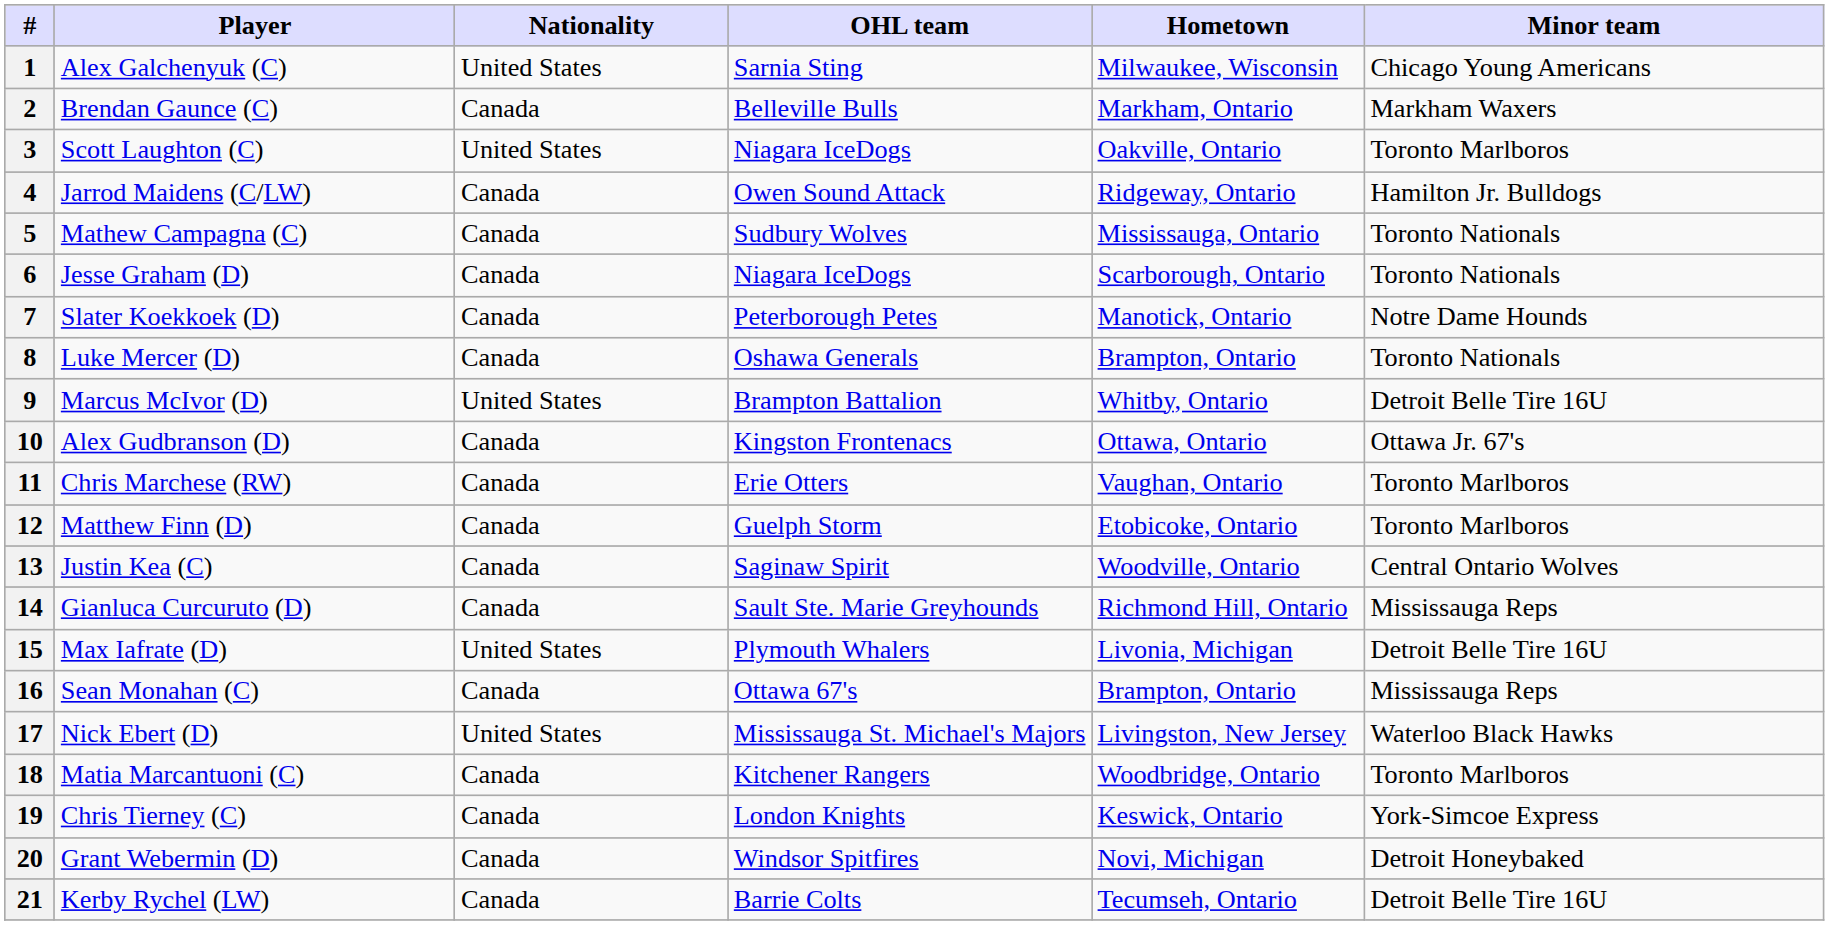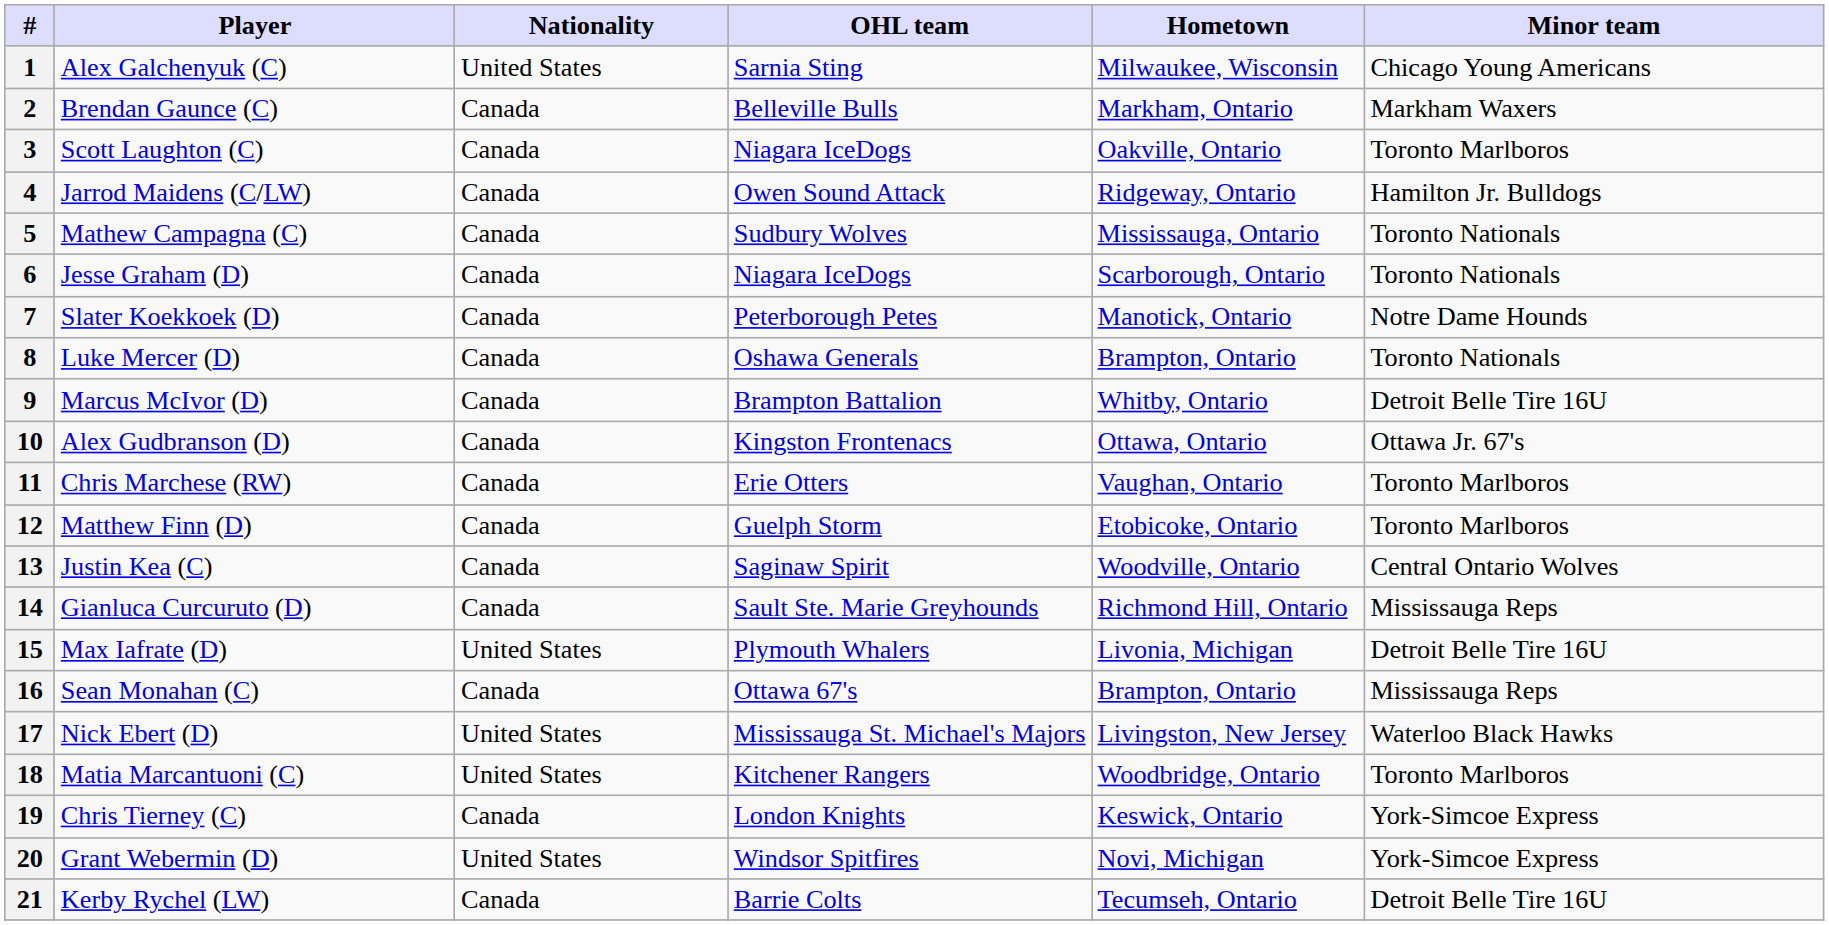3 | Nationality: United States -> Canada
9 | Nationality: United States -> Canada
18 | Nationality: Canada -> United States
20 | Nationality: Canada -> United States
20 | Minor team: Detroit Honeybaked -> York-Simcoe Express
